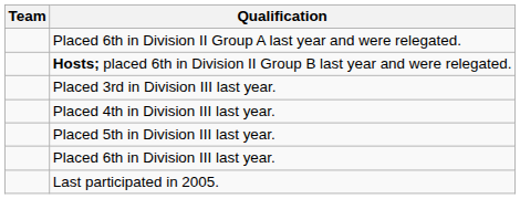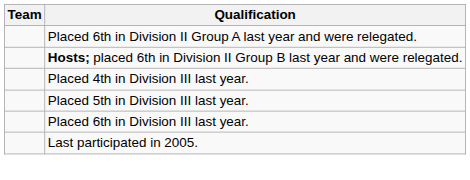- row: Placed 3rd in Division III last year.
